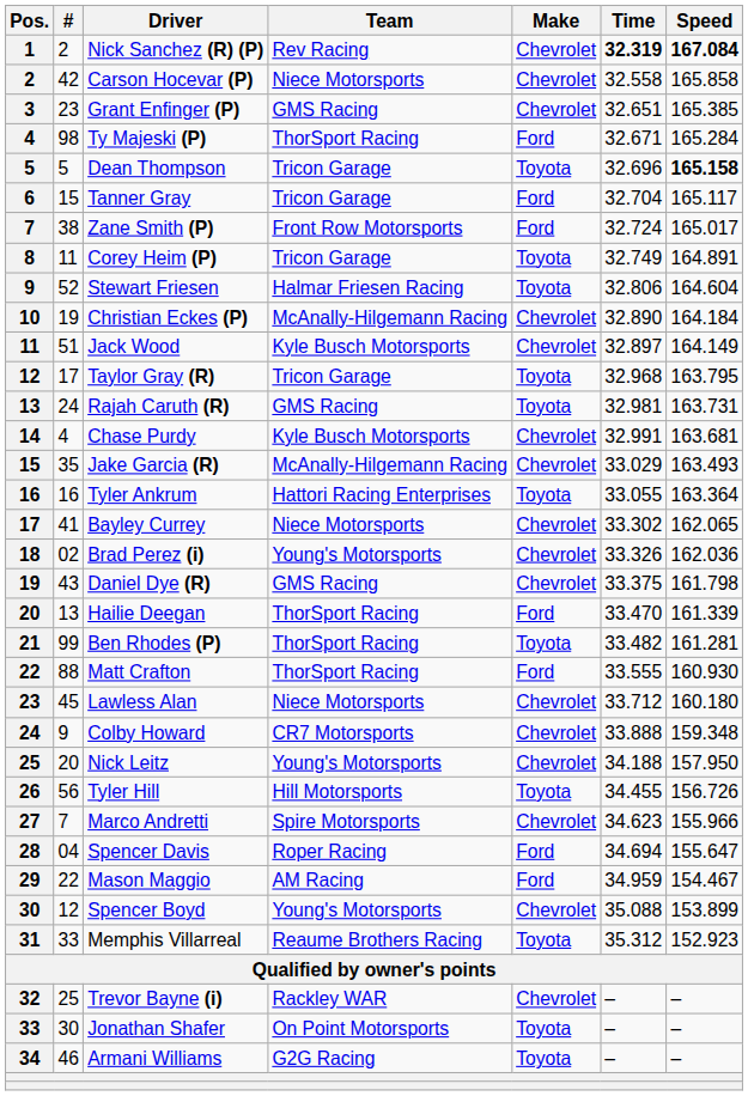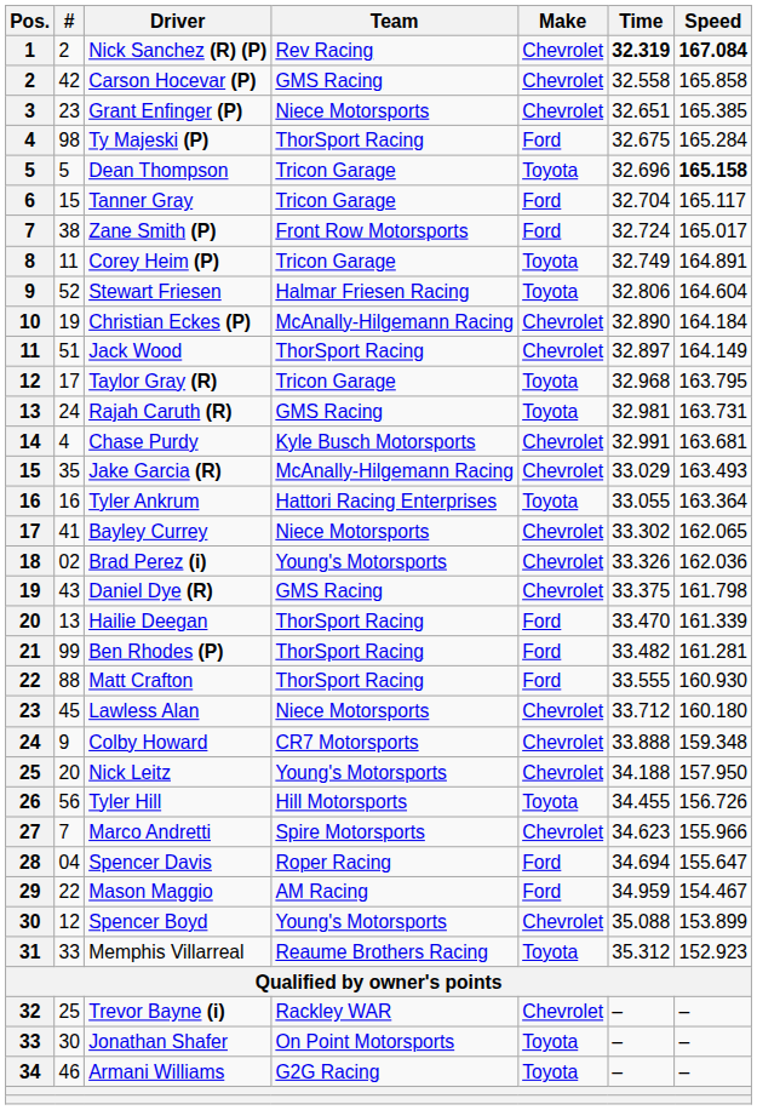Carson Hocevar (P) | Team: Niece Motorsports -> GMS Racing
Grant Enfinger (P) | Team: GMS Racing -> Niece Motorsports
Ty Majeski (P) | Time: 32.671 -> 32.675
Jack Wood | Team: Kyle Busch Motorsports -> ThorSport Racing
Ben Rhodes (P) | Make: Toyota -> Ford
